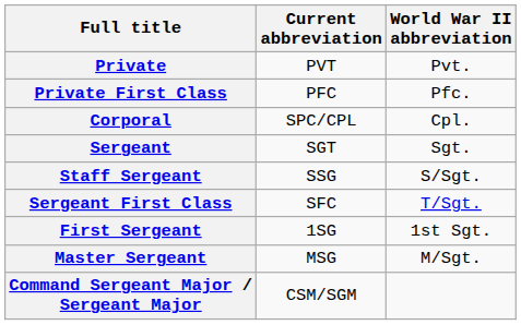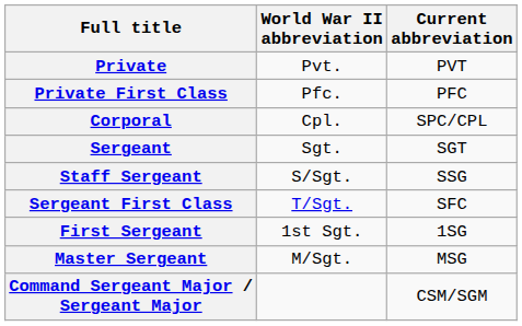columns swapped: Current abbreviation <-> World War II abbreviation
